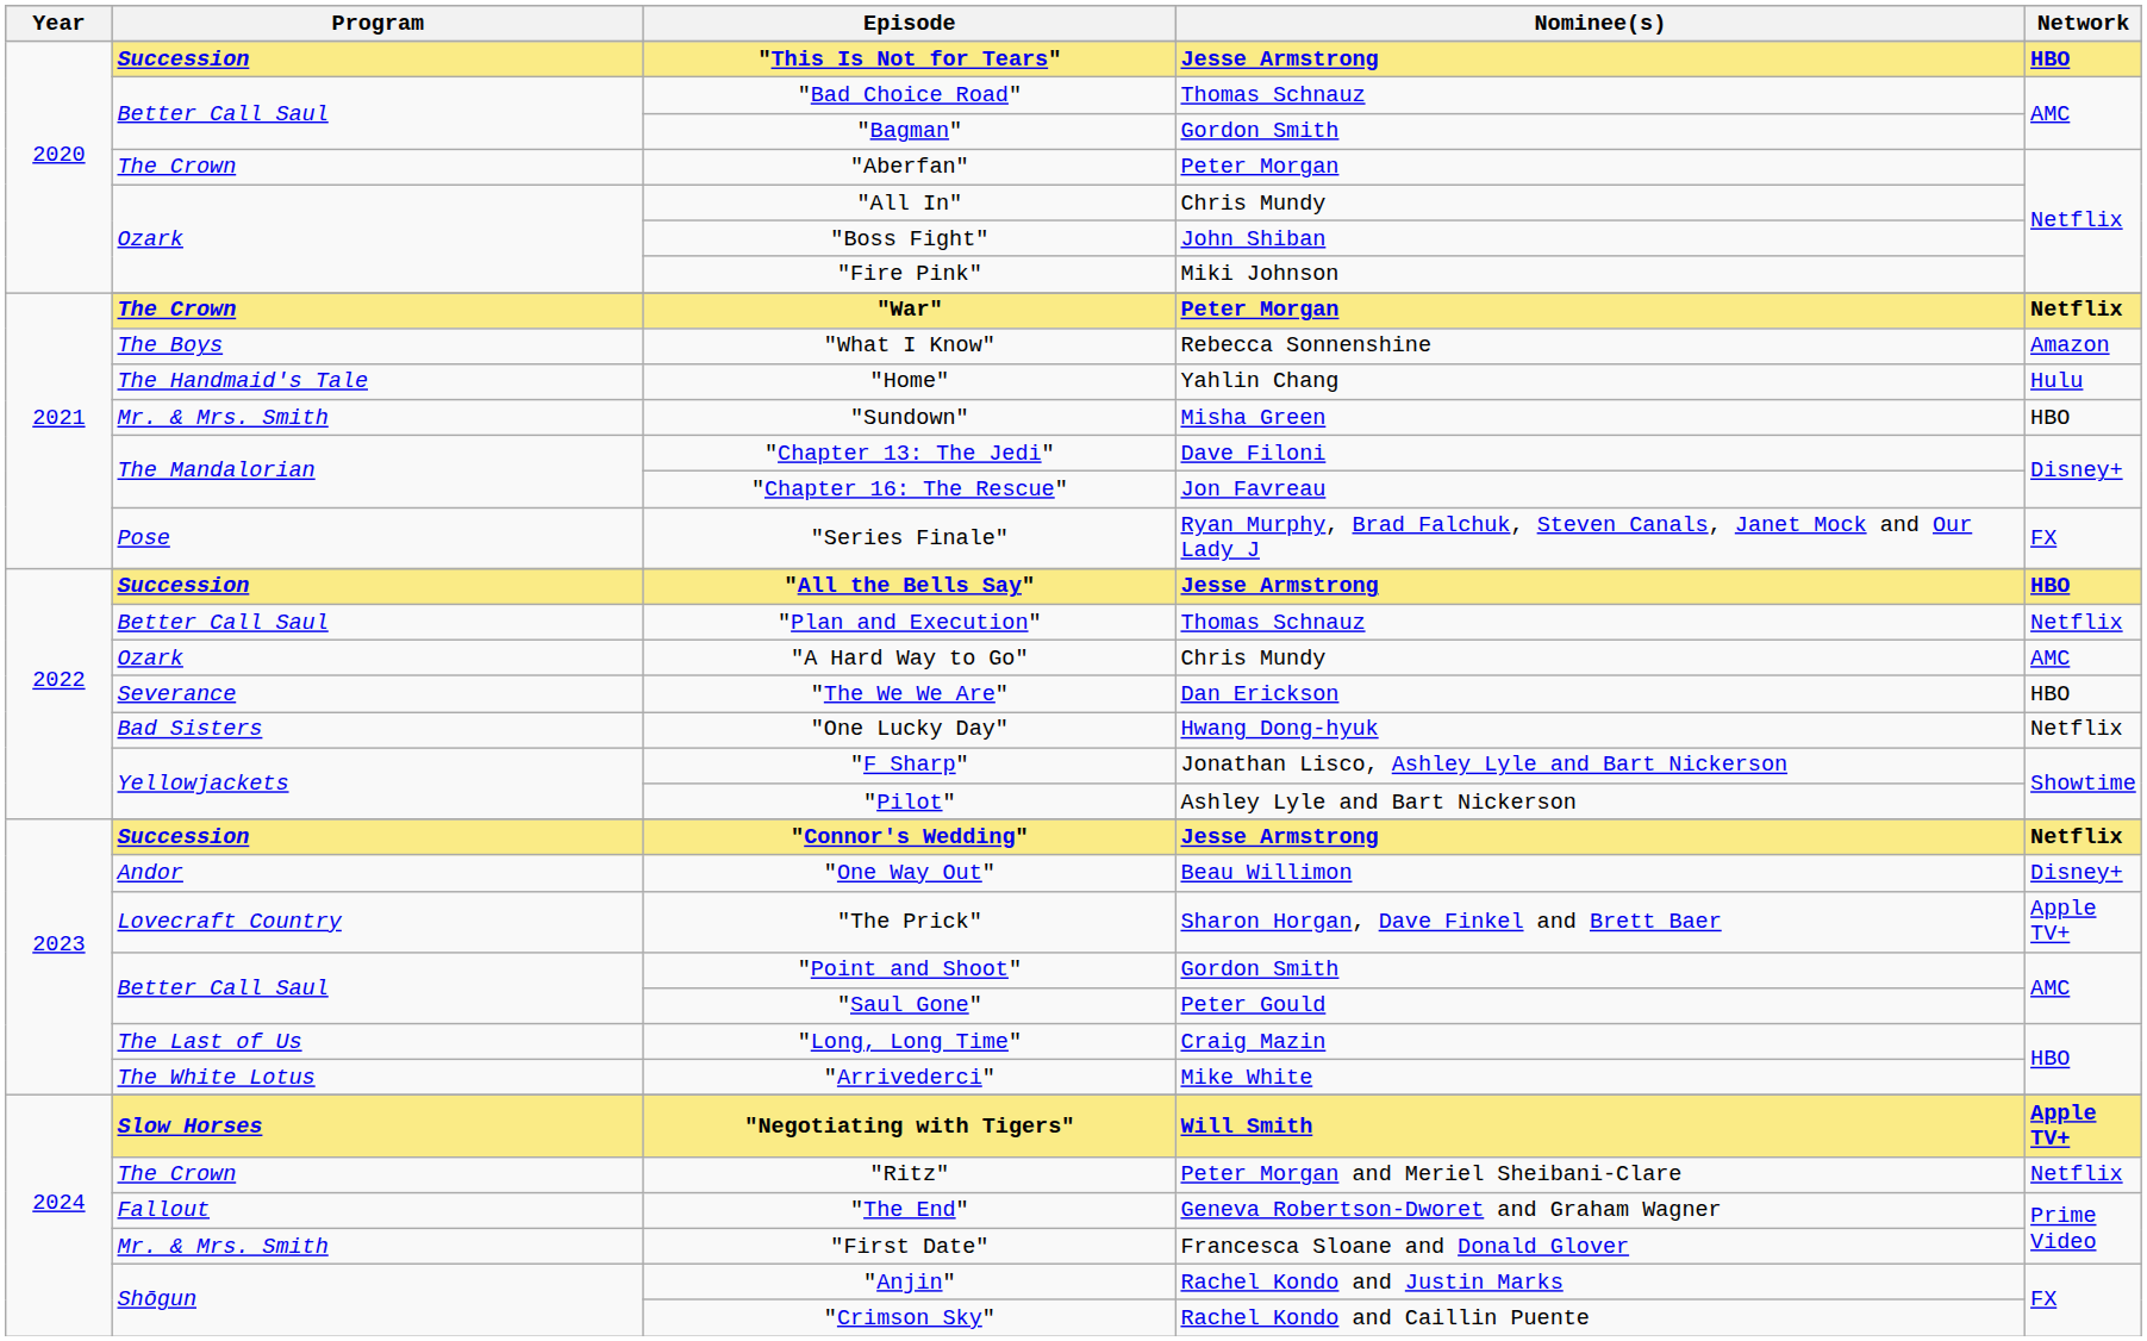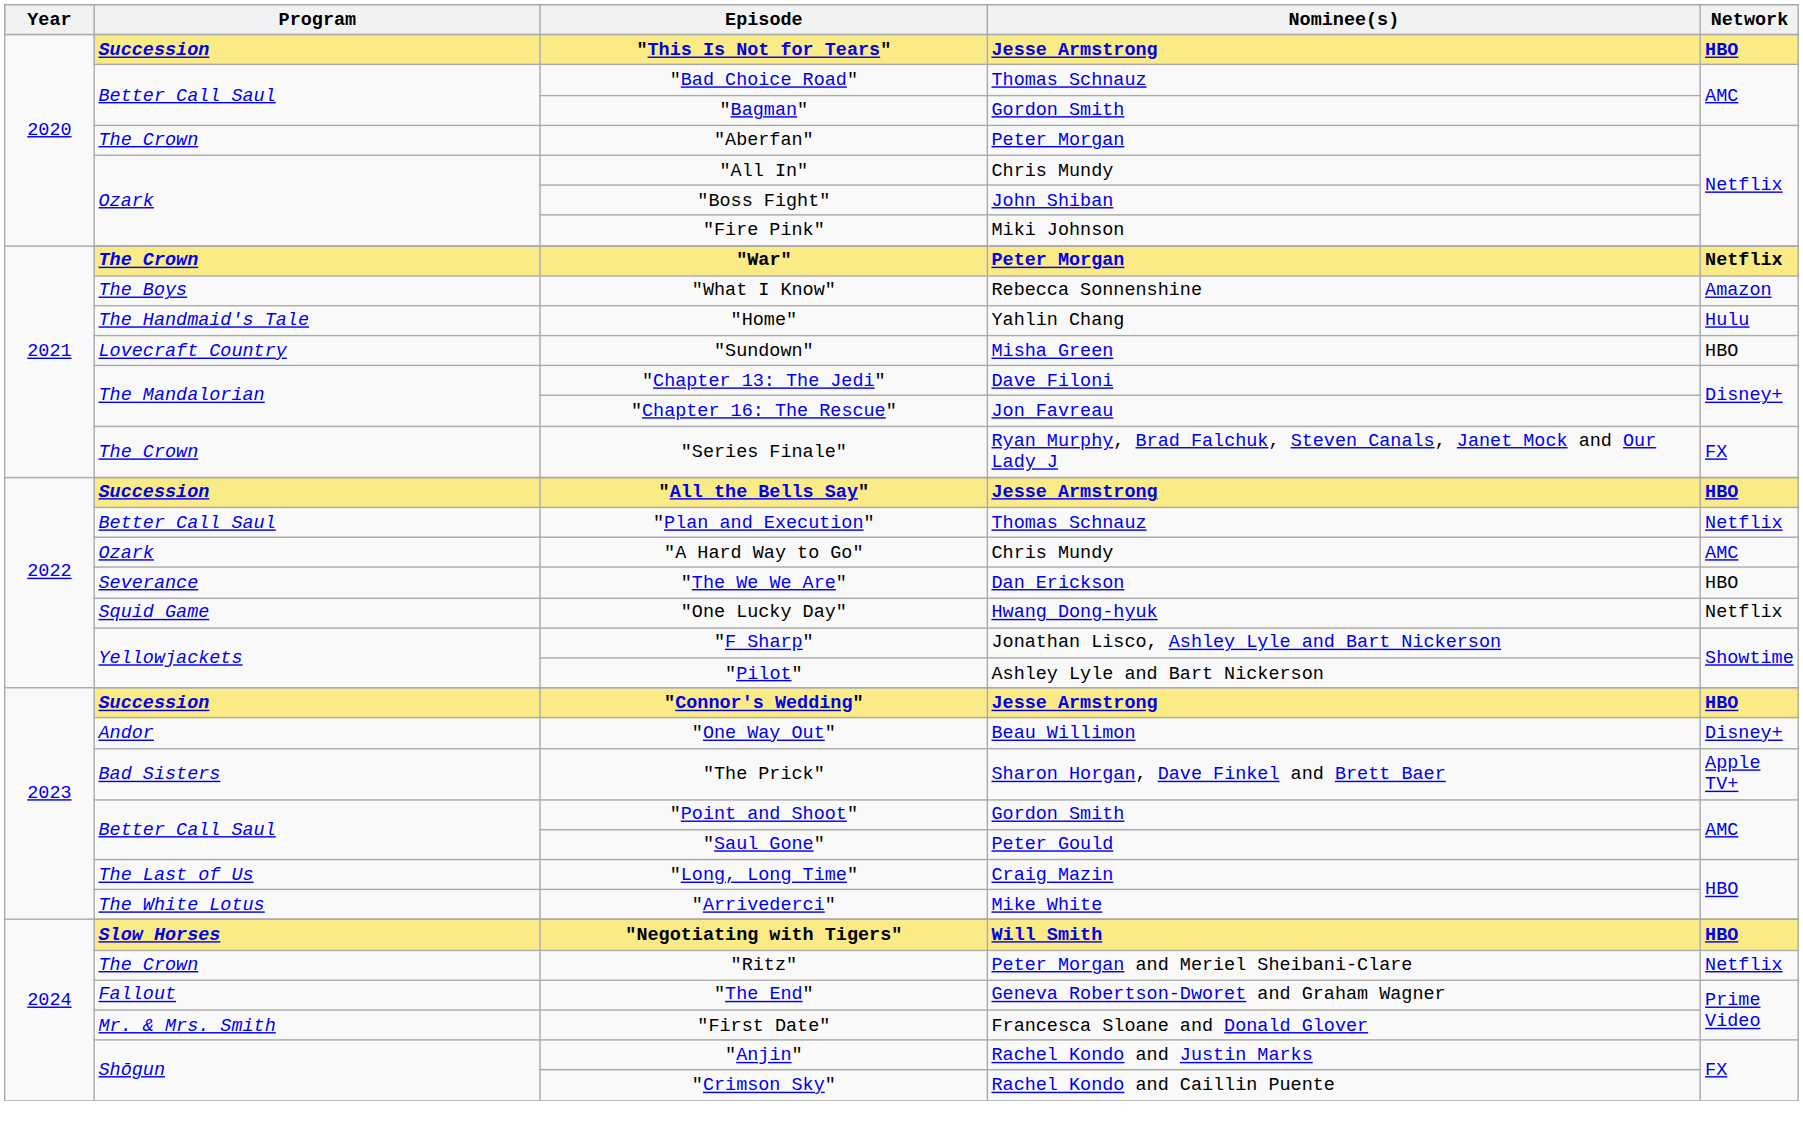"Sundown" | Program: Mr. & Mrs. Smith -> Lovecraft Country
"Series Finale" | Program: Pose -> The Crown
"One Lucky Day" | Program: Bad Sisters -> Squid Game
"Connor's Wedding" | Network: Netflix -> HBO
"The Prick" | Program: Lovecraft Country -> Bad Sisters
"Negotiating with Tigers" | Network: Apple TV+ -> HBO
